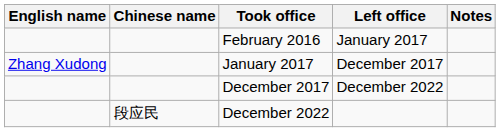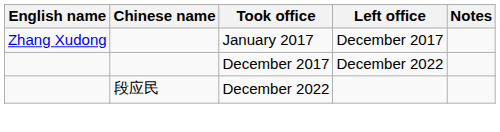- row: February 2016 | January 2017
